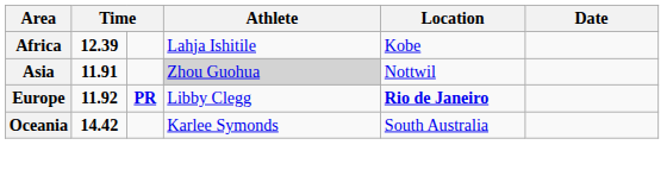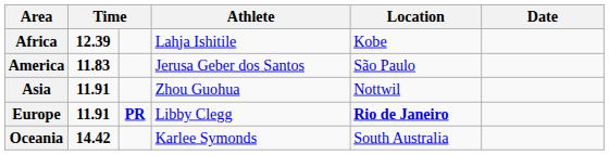+ row: America | 11.83 | Jerusa Geber dos Santos | São Paulo
Asia | Athlete: lightgrey background -> no background
Europe | column 2: 11.92 -> 11.91
